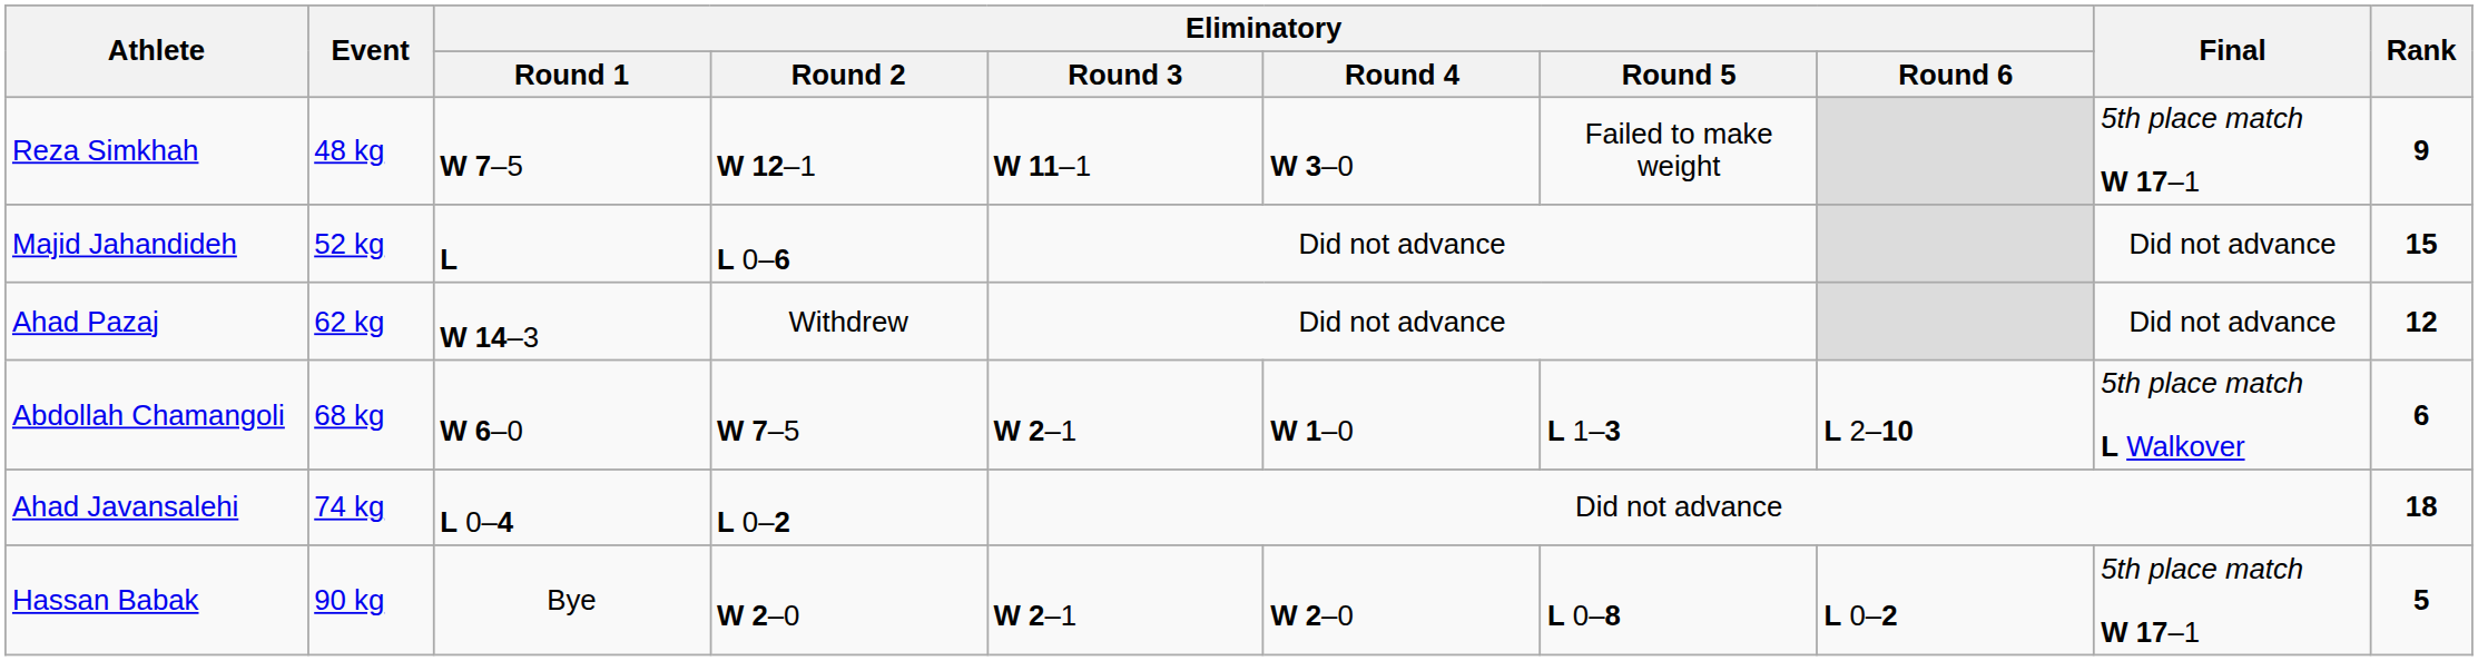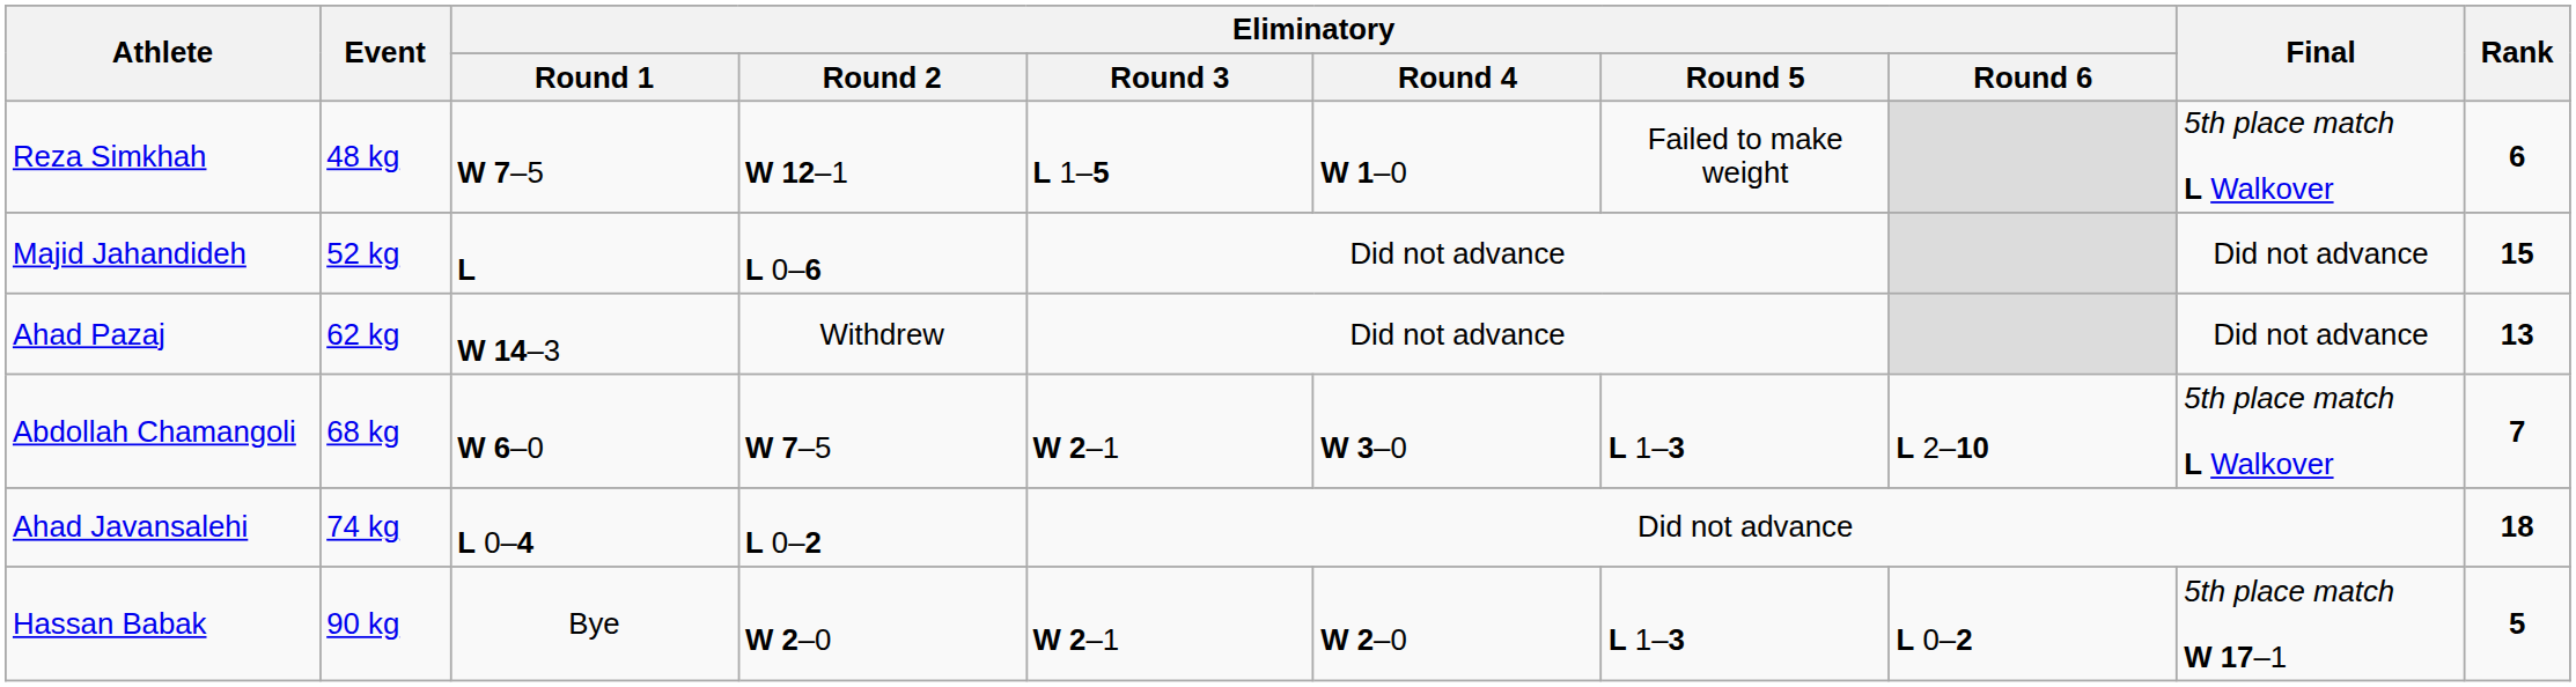Reza Simkhah | Eliminatory / Round 3: W 11–1 -> L 1–5
Reza Simkhah | Eliminatory / Round 4: W 3–0 -> W 1–0
Reza Simkhah | Final: 5th place match W 17–1 -> 5th place match L Walkover
Reza Simkhah | Rank: 9 -> 6
Ahad Pazaj | Rank: 12 -> 13
Abdollah Chamangoli | Eliminatory / Round 4: W 1–0 -> W 3–0
Abdollah Chamangoli | Rank: 6 -> 7
Hassan Babak | Eliminatory / Round 5: L 0–8 -> L 1–3
